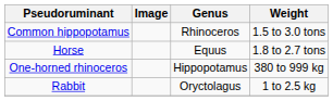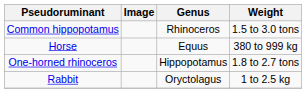Horse | Weight: 1.8 to 2.7 tons -> 380 to 999 kg
One-horned rhinoceros | Weight: 380 to 999 kg -> 1.8 to 2.7 tons
